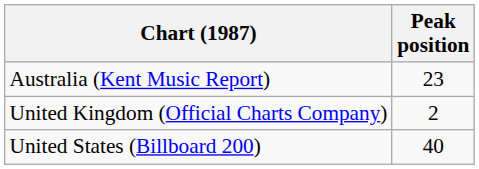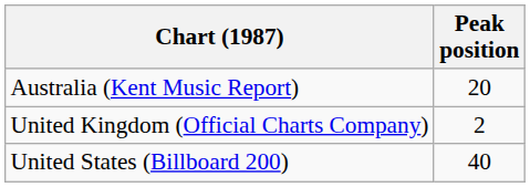Australia (Kent Music Report) | Peak position: 23 -> 20
